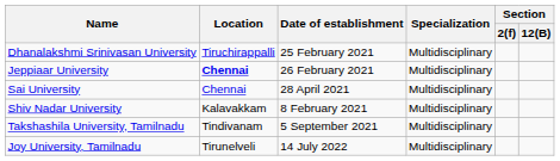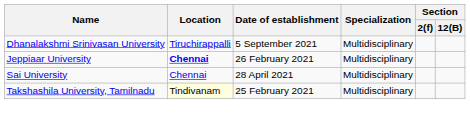Dhanalakshmi Srinivasan University | Date of establishment: 25 February 2021 -> 5 September 2021
- row: Shiv Nadar University | Kalavakkam | 8 February 2021 | Multidisciplinary
Takshashila University, Tamilnadu | Location: no background -> lightyellow background
Takshashila University, Tamilnadu | Date of establishment: 5 September 2021 -> 25 February 2021
- row: Joy University, Tamilnadu | Tirunelveli | 14 July 2022 | Multidisciplinary
